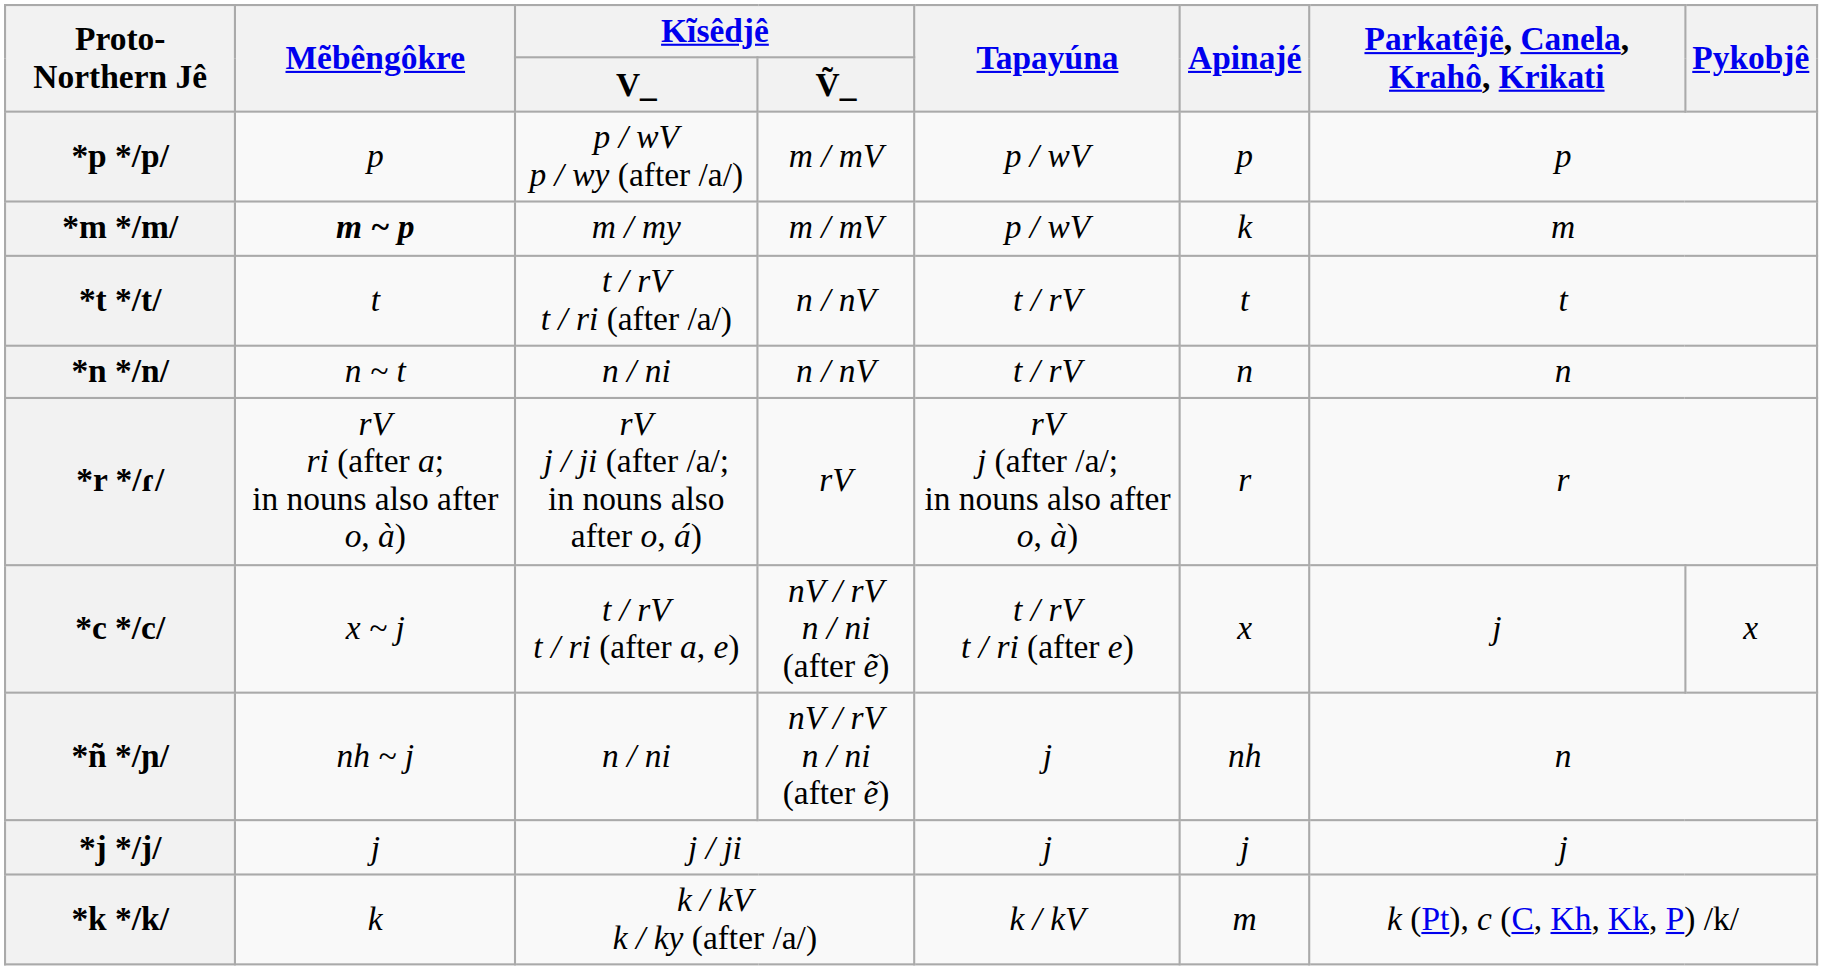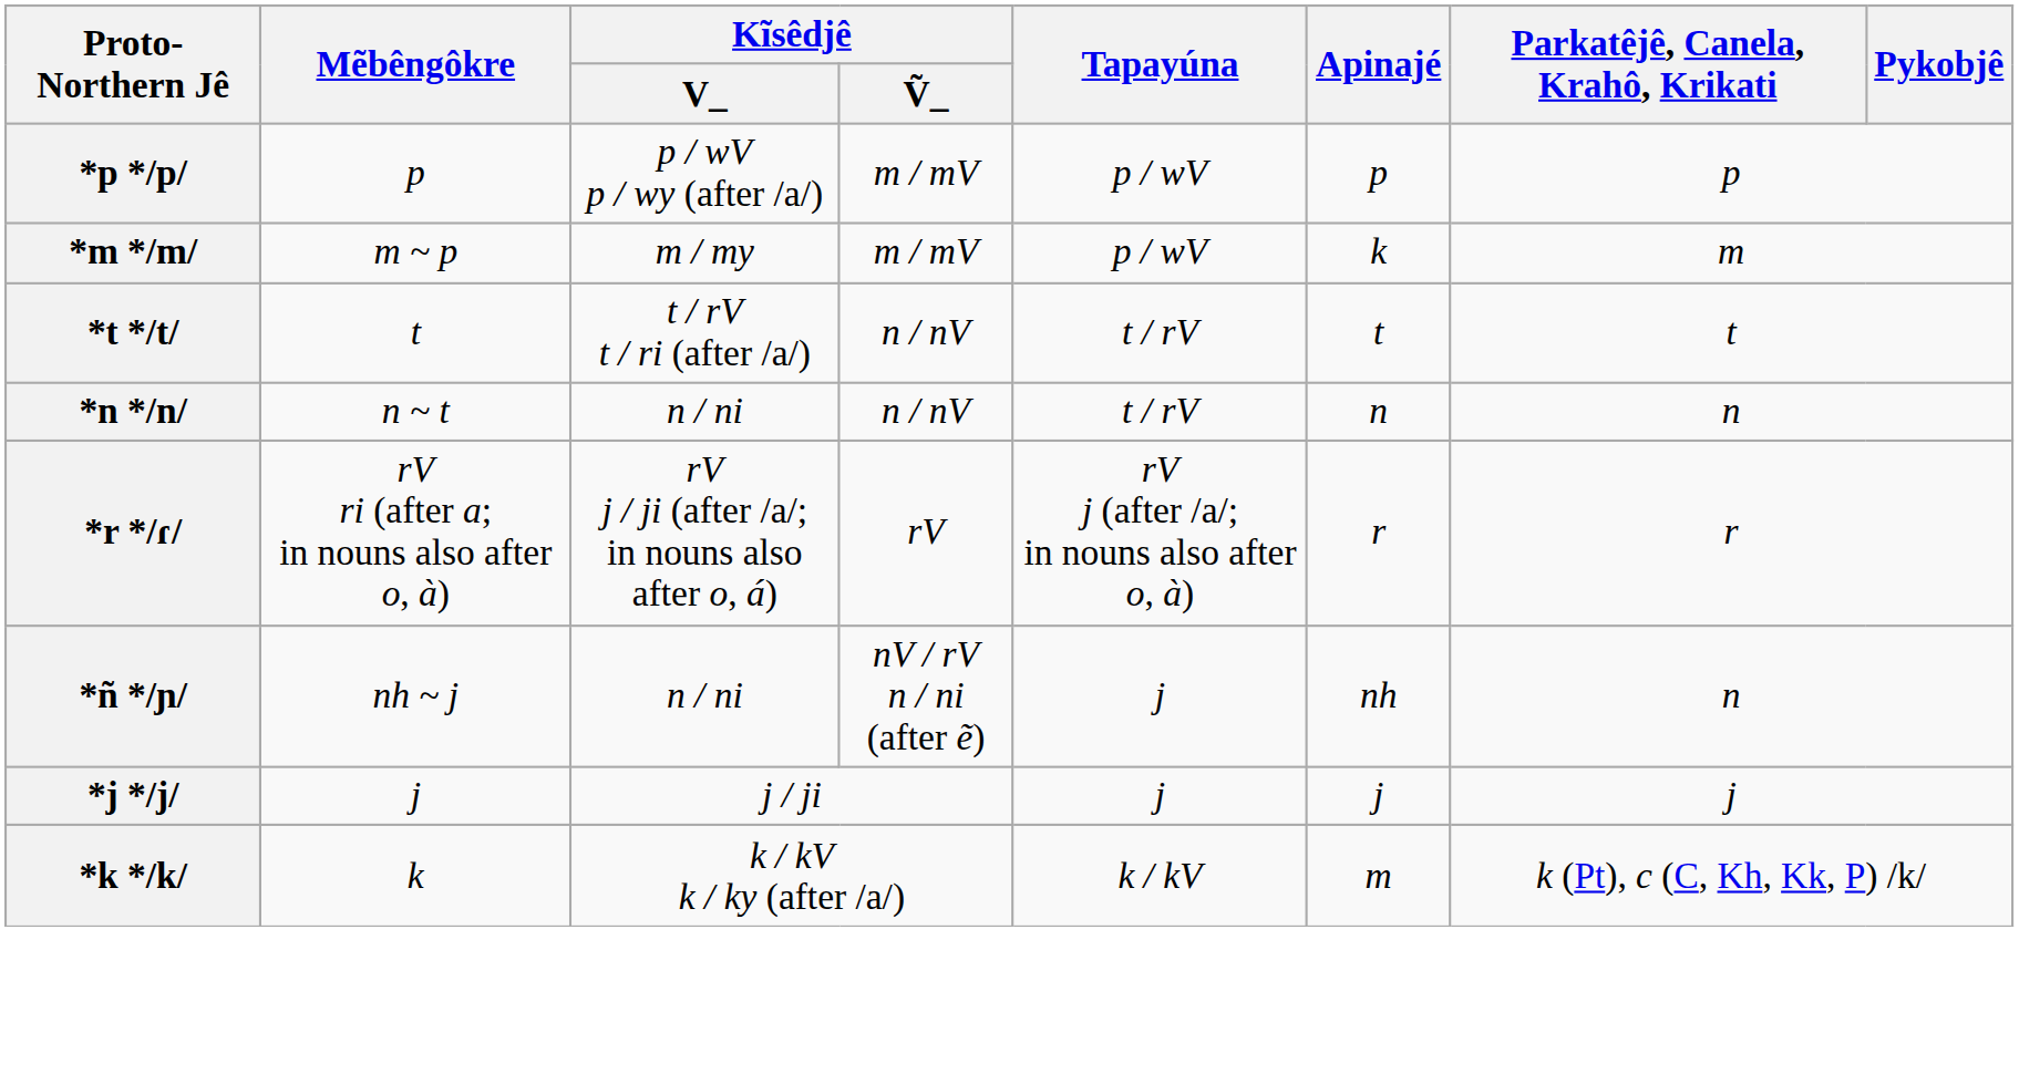*m */m/ | Mẽbêngôkre: bold -> normal
- row: *c */c/ | x ~ j | t / rV t / ri (after a, e) | nV / rV n / ni (after ẽ) | t / rV t / ri (after e) | x | j | x
